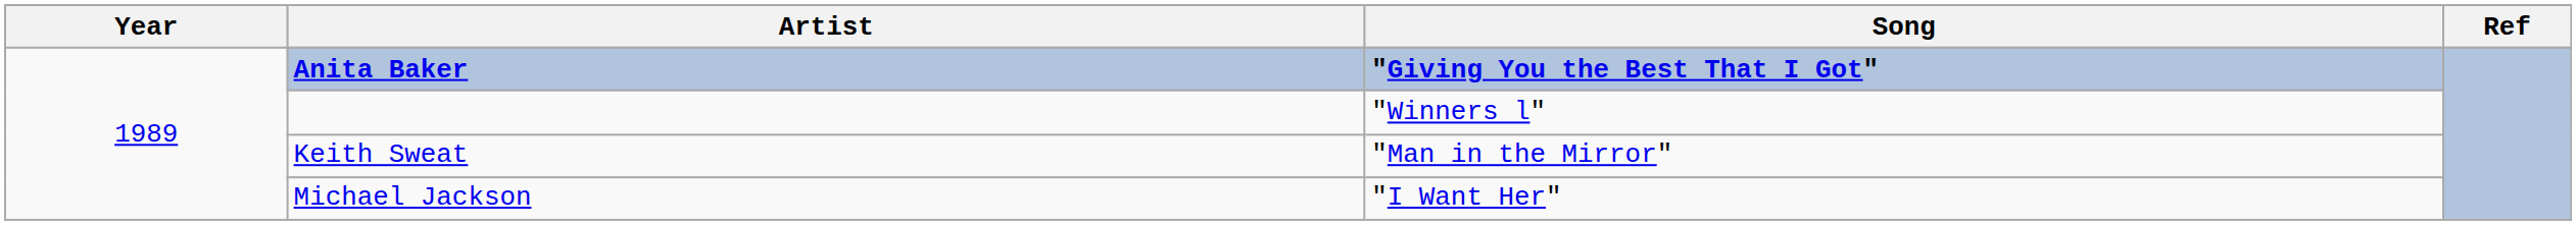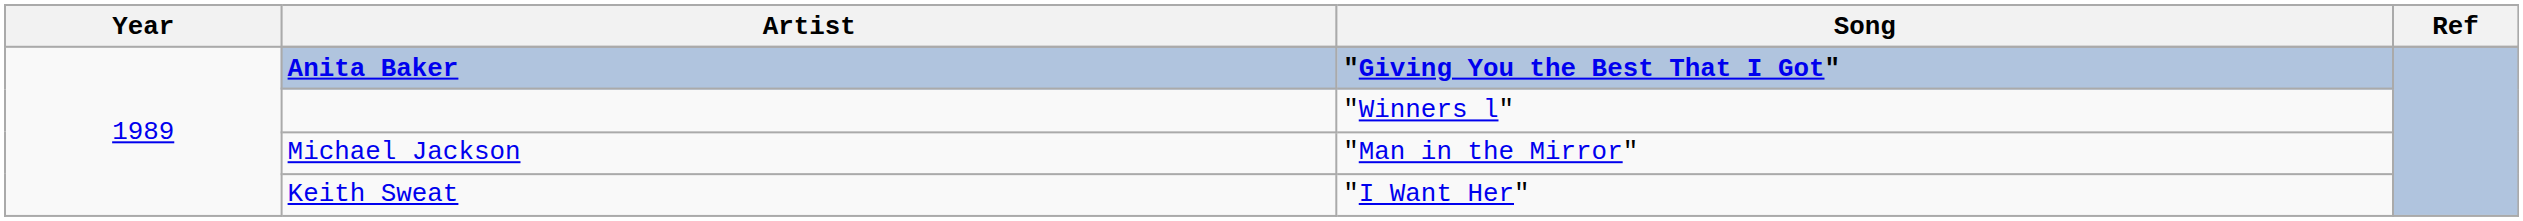"Man in the Mirror" | Artist: Keith Sweat -> Michael Jackson
"I Want Her" | Artist: Michael Jackson -> Keith Sweat
